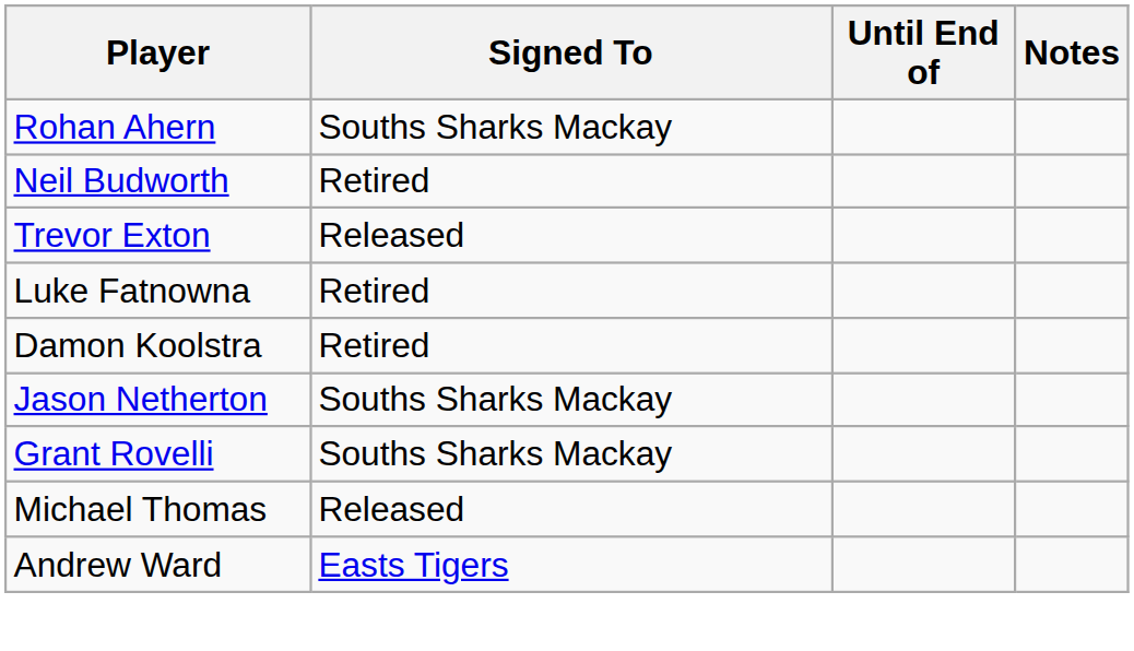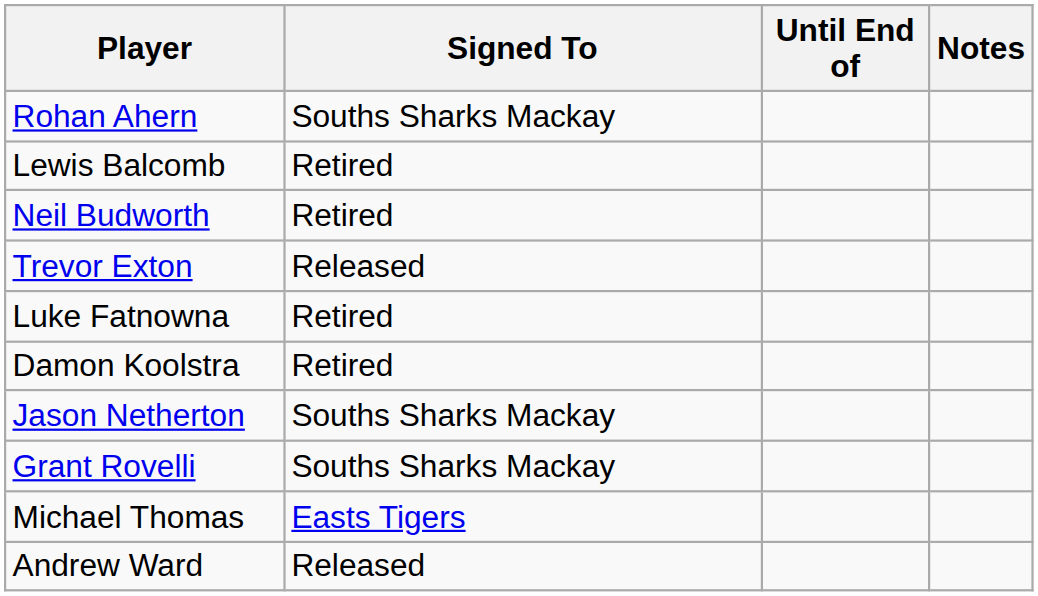+ row: Lewis Balcomb | Retired
Michael Thomas | Signed To: Released -> Easts Tigers
Andrew Ward | Signed To: Easts Tigers -> Released
